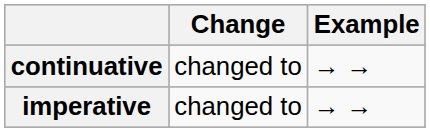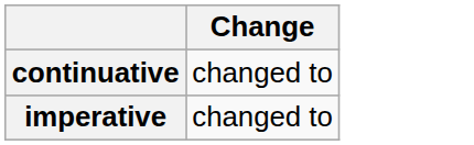- column: Example | → → | → →
